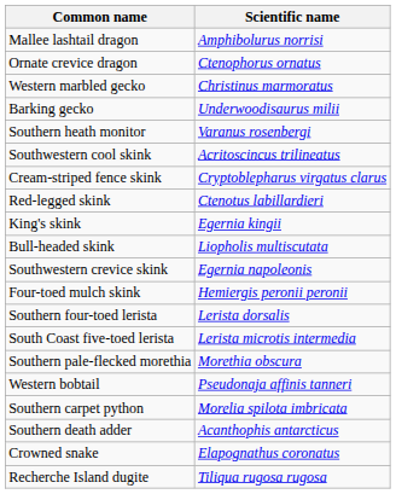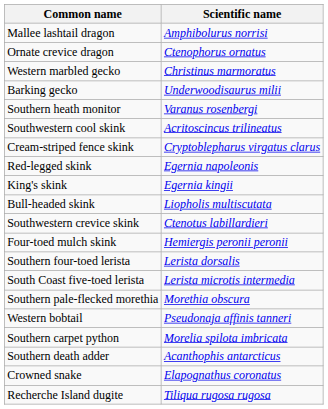Red-legged skink | Scientific name: Ctenotus labillardieri -> Egernia napoleonis
Southwestern crevice skink | Scientific name: Egernia napoleonis -> Ctenotus labillardieri
